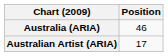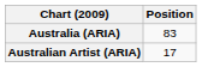Australia (ARIA) | Position: 46 -> 83
